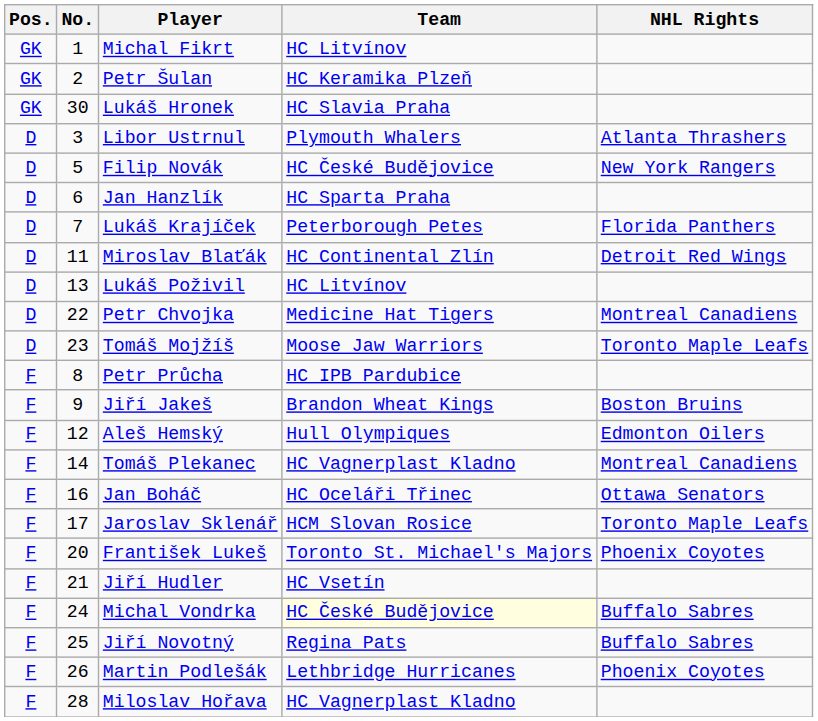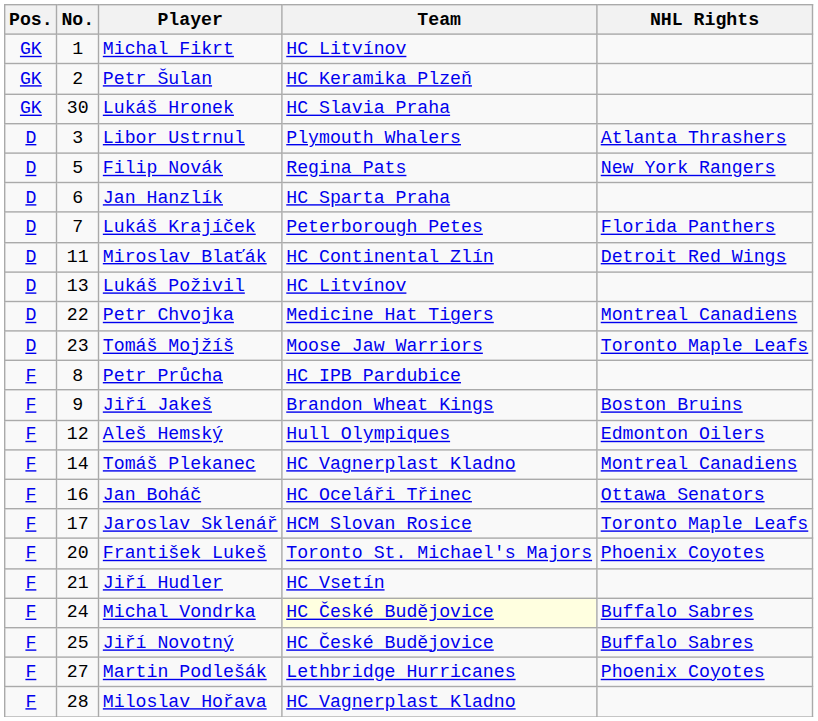Filip Novák | Team: HC České Budějovice -> Regina Pats
Jiří Novotný | Team: Regina Pats -> HC České Budějovice
Martin Podlešák | No.: 26 -> 27
